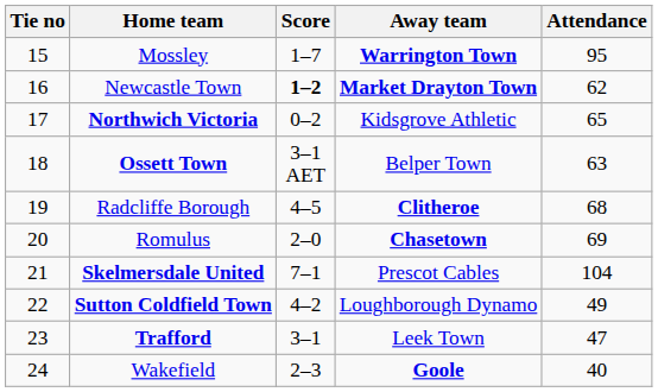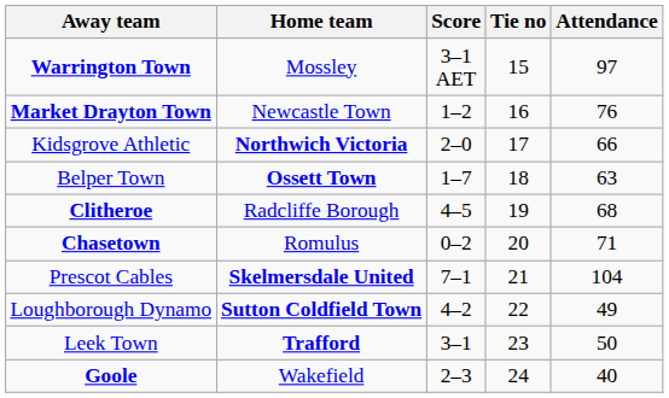columns swapped: Tie no <-> Away team
Mossley | Score: 1–7 -> 3–1 AET
Mossley | Attendance: 95 -> 97
Newcastle Town | Score: bold -> normal
Newcastle Town | Attendance: 62 -> 76
Northwich Victoria | Score: 0–2 -> 2–0
Northwich Victoria | Attendance: 65 -> 66
Ossett Town | Score: 3–1 AET -> 1–7
Romulus | Score: 2–0 -> 0–2
Romulus | Attendance: 69 -> 71
Trafford | Attendance: 47 -> 50
